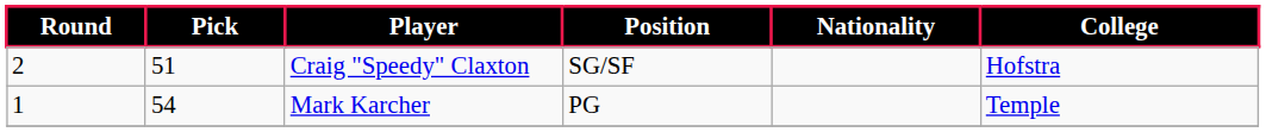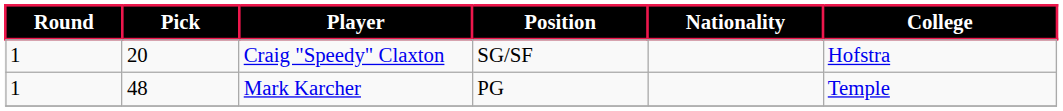Craig "Speedy" Claxton | Round: 2 -> 1
Craig "Speedy" Claxton | Pick: 51 -> 20
Mark Karcher | Pick: 54 -> 48
